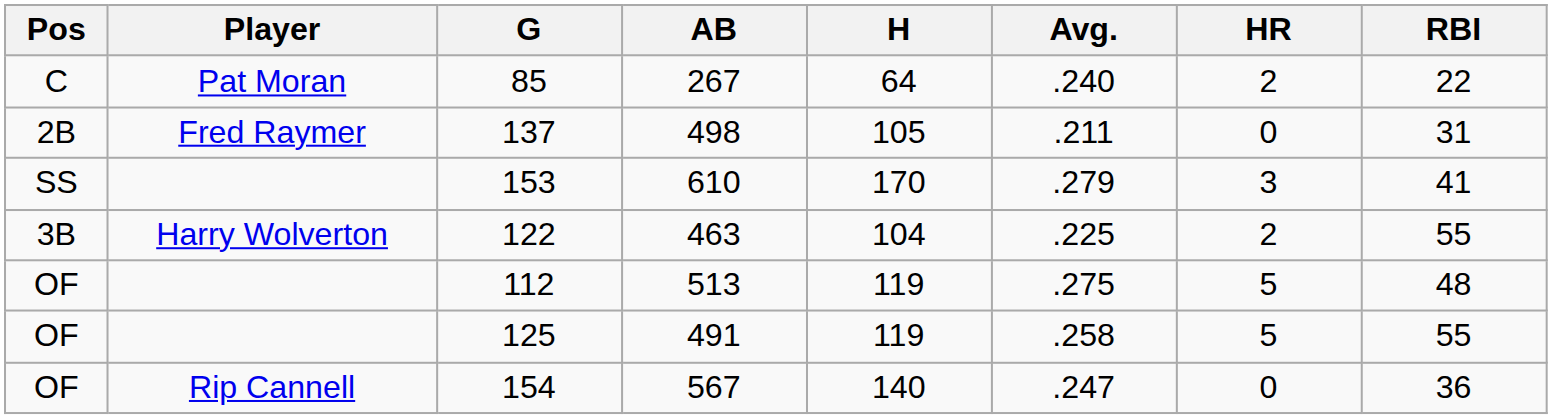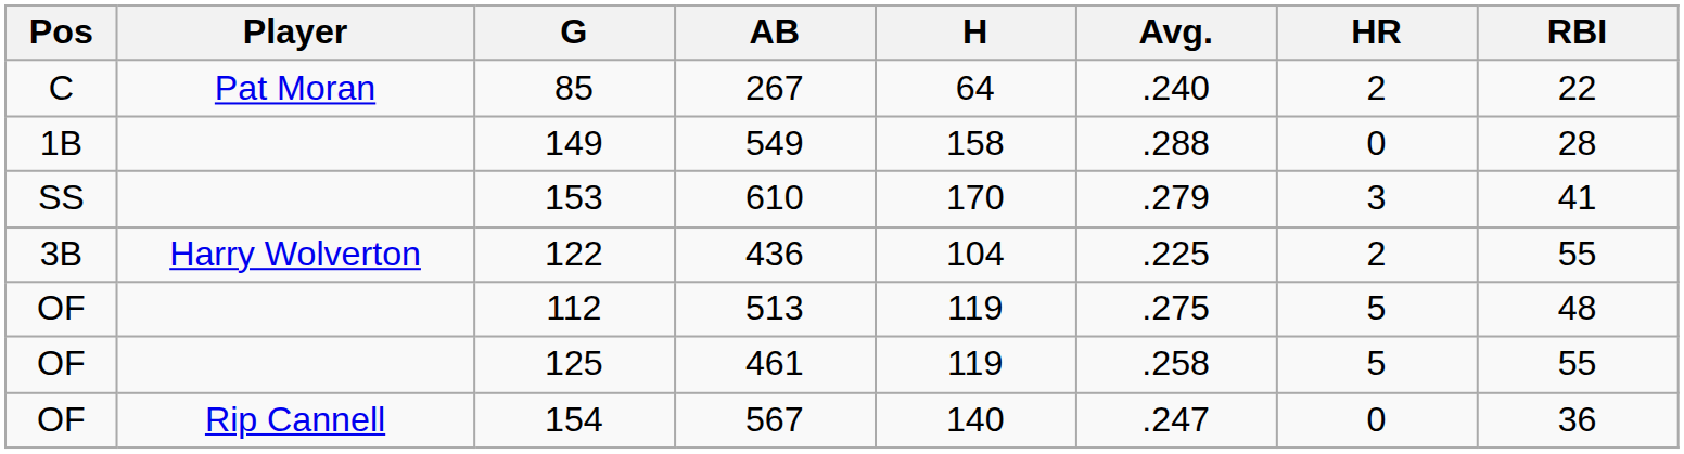+ row: 1B | 149 | 549 | 158 | .288 | 0 | 28
- row: 2B | Fred Raymer | 137 | 498 | 105 | .211 | 0 | 31
122 | AB: 463 -> 436
125 | AB: 491 -> 461
